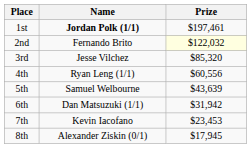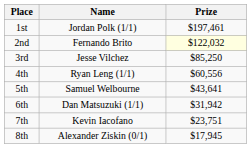1st | Name: bold -> normal
3rd | Prize: $85,320 -> $85,250
5th | Prize: $43,639 -> $43,641
7th | Prize: $23,453 -> $23,751
